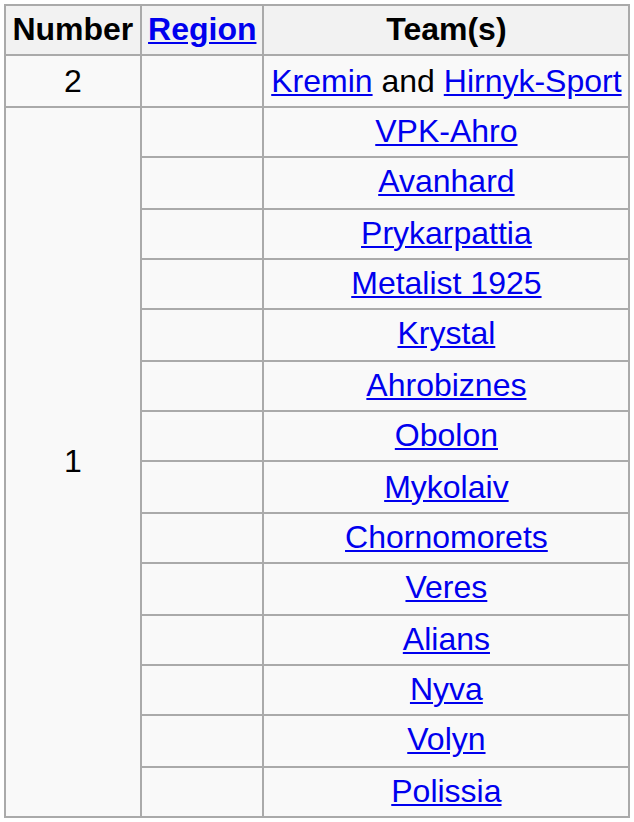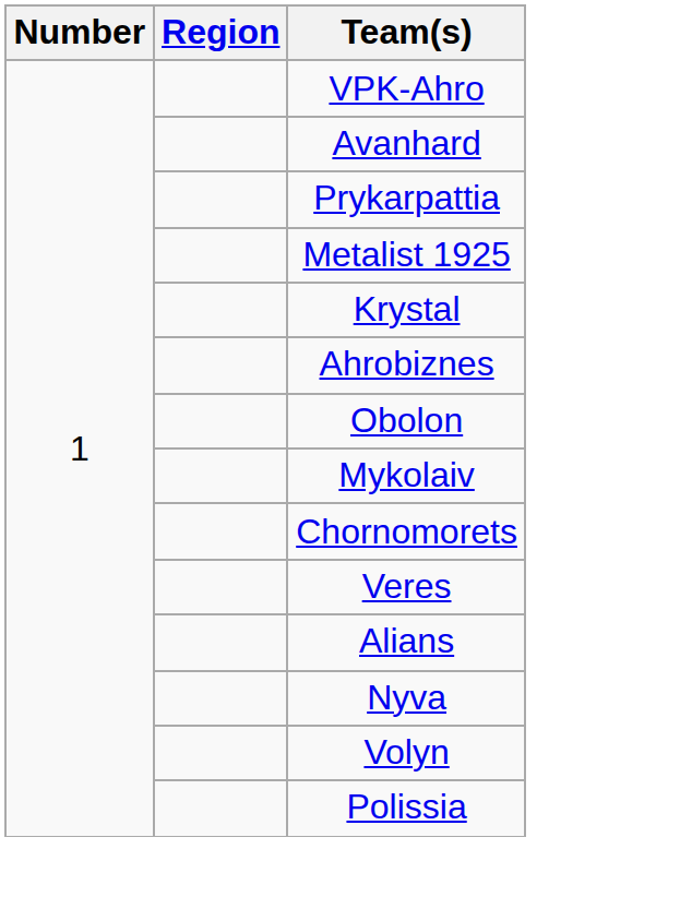- row: 2 | Kremin and Hirnyk-Sport
